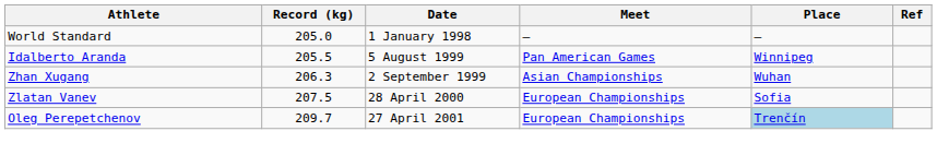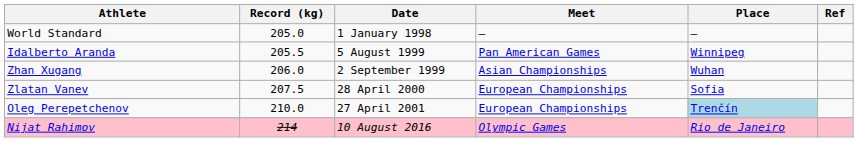Zhan Xugang | Record (kg): 206.3 -> 206.0
Oleg Perepetchenov | Record (kg): 209.7 -> 210.0
+ row: Nijat Rahimov | 214 | 10 August 2016 | Olympic Games | Rio de Janeiro
